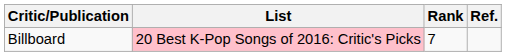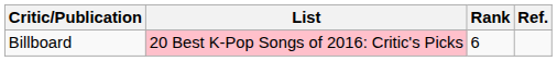Billboard | Rank: 7 -> 6
